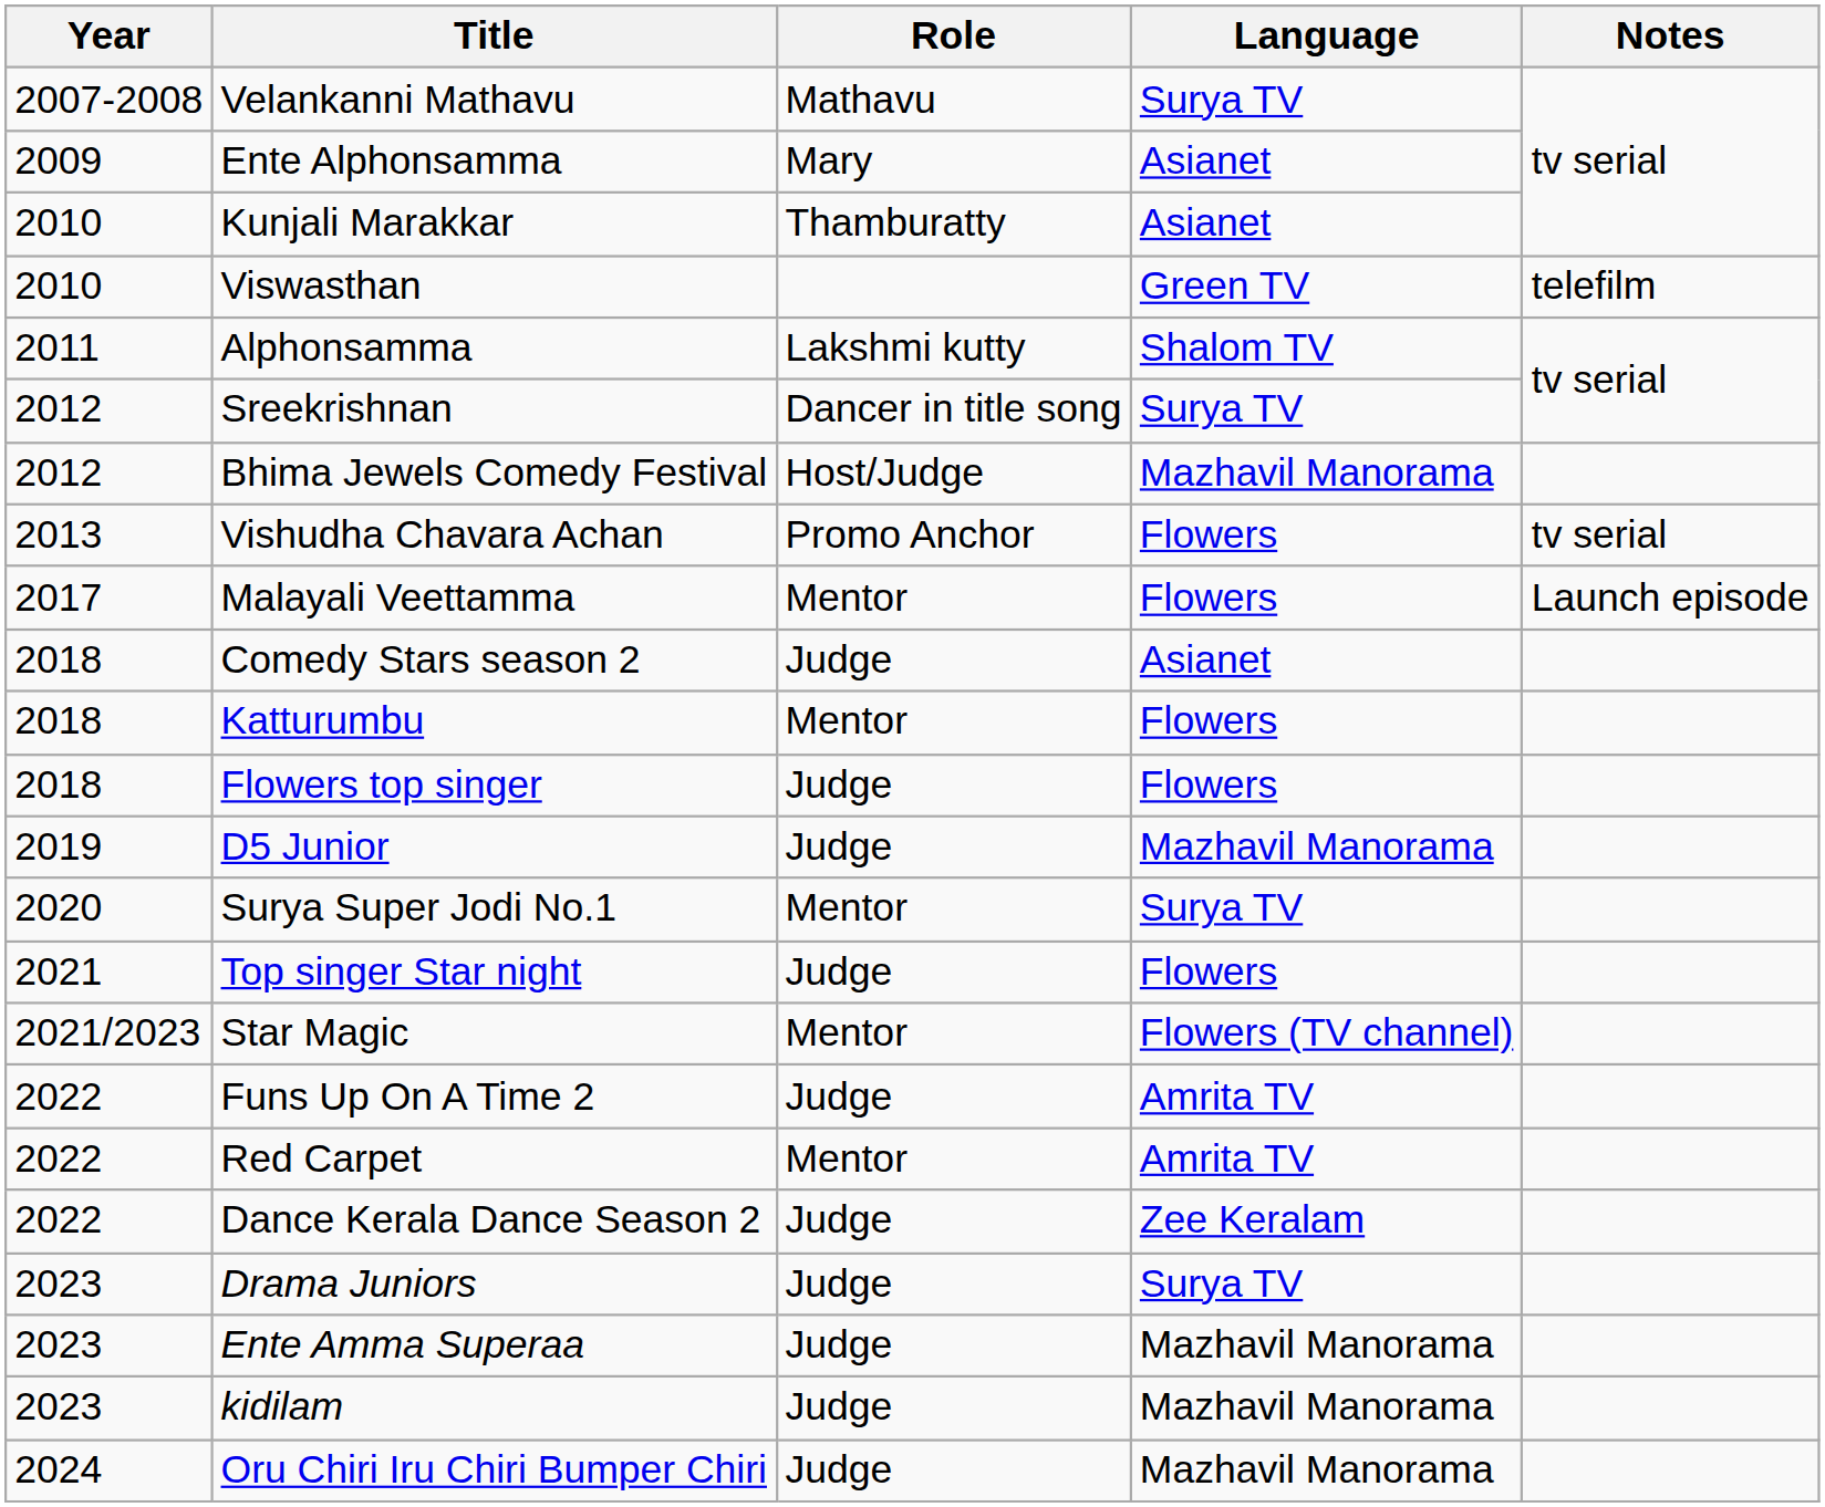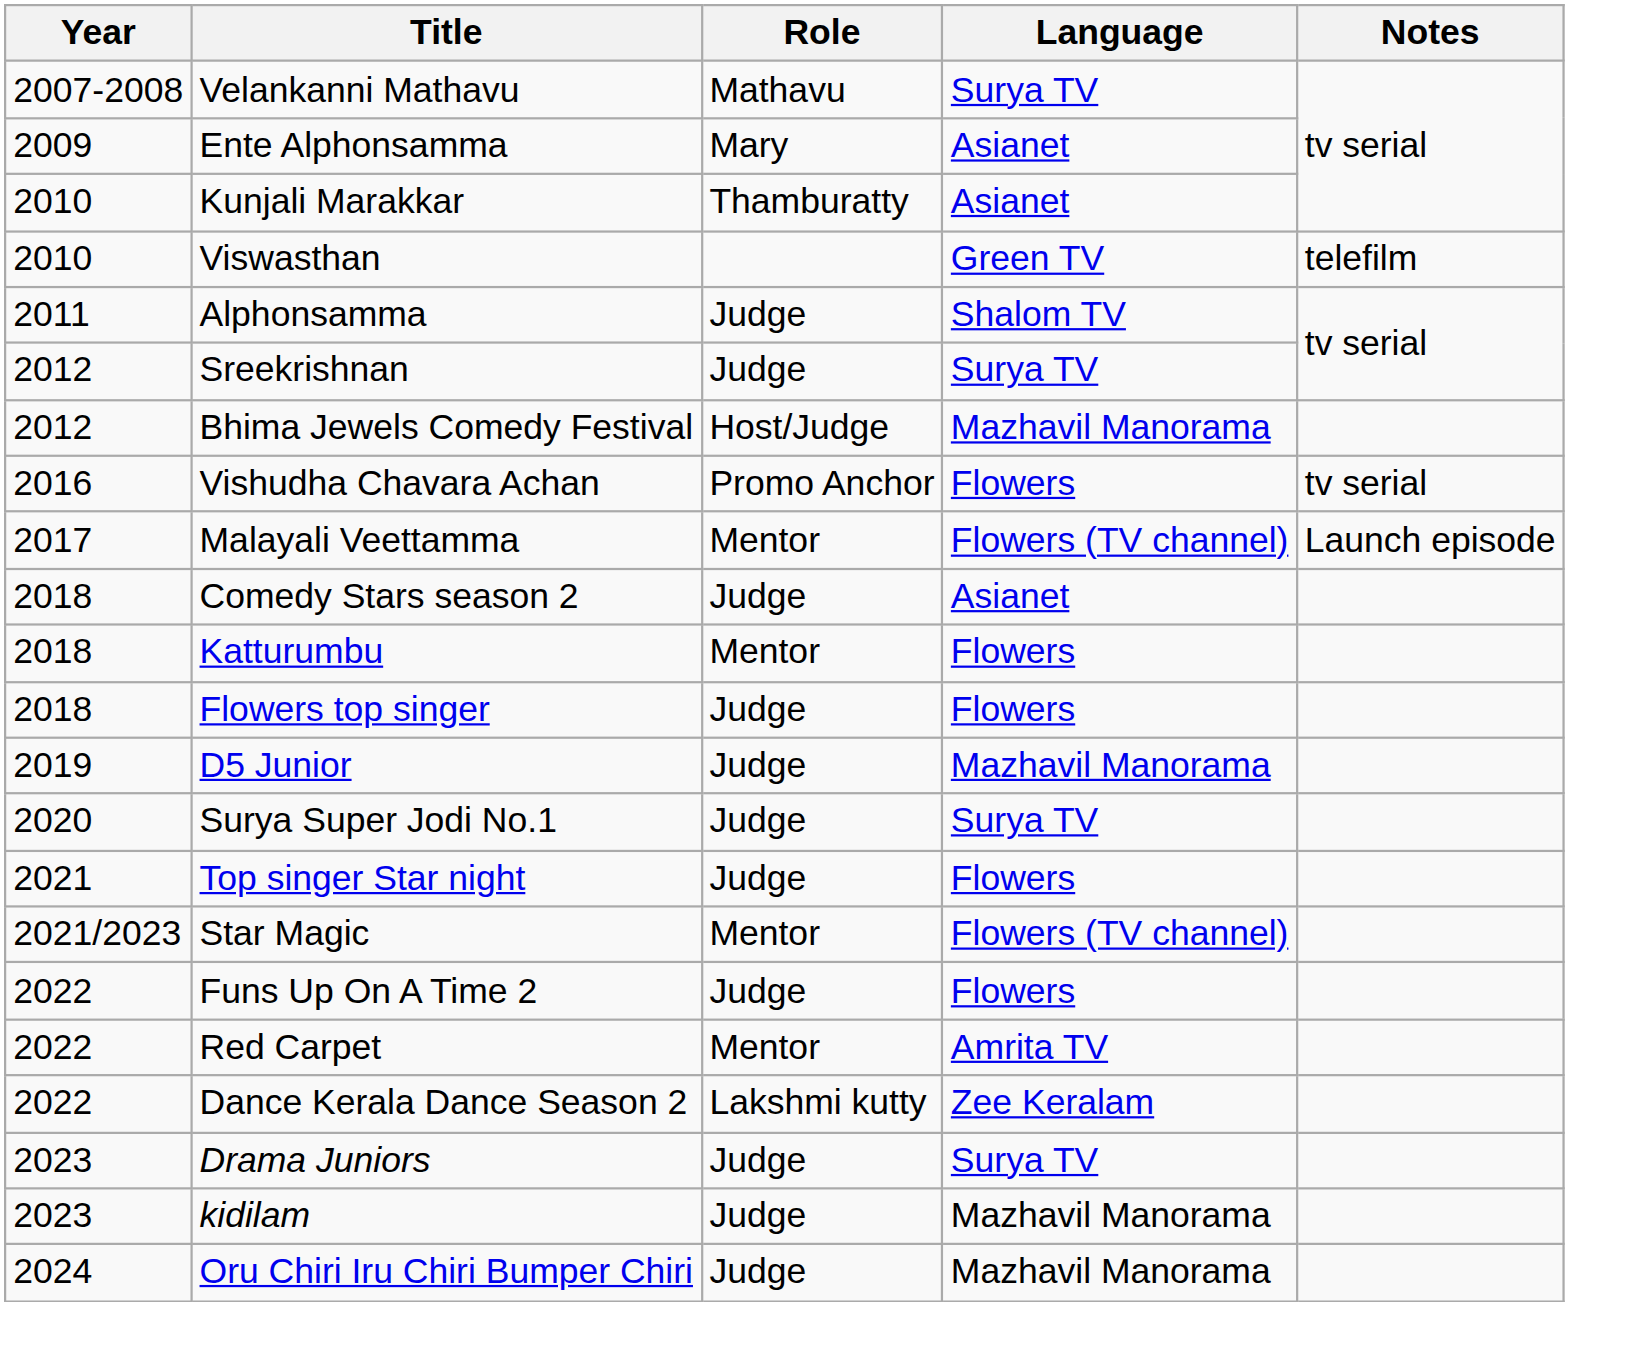Alphonsamma | Role: Lakshmi kutty -> Judge
Sreekrishnan | Role: Dancer in title song -> Judge
Vishudha Chavara Achan | Year: 2013 -> 2016
Malayali Veettamma | Language: Flowers -> Flowers (TV channel)
Surya Super Jodi No.1 | Role: Mentor -> Judge
Funs Up On A Time 2 | Language: Amrita TV -> Flowers
Dance Kerala Dance Season 2 | Role: Judge -> Lakshmi kutty
- row: 2023 | Ente Amma Superaa | Judge | Mazhavil Manorama
